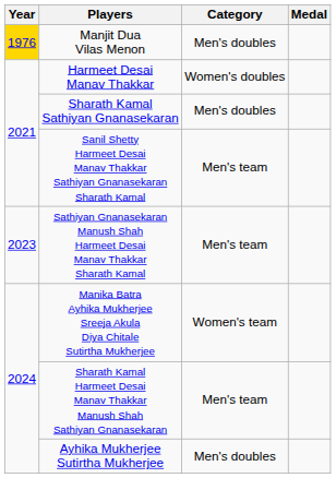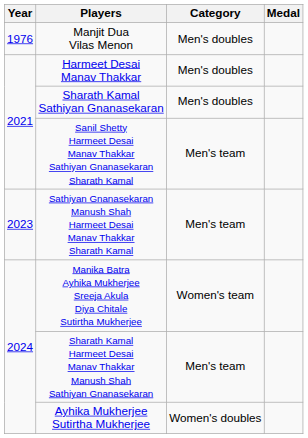Manjit Dua Vilas Menon | Year: gold background -> no background
Harmeet Desai Manav Thakkar | Category: Women's doubles -> Men's doubles
Ayhika Mukherjee Sutirtha Mukherjee | Category: Men's doubles -> Women's doubles
